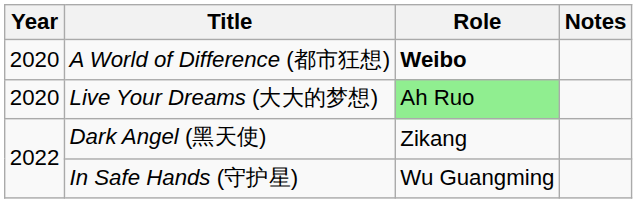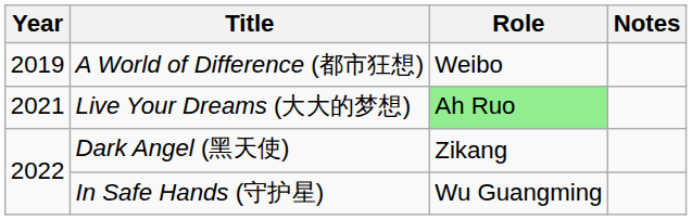A World of Difference (都市狂想) | Year: 2020 -> 2019
A World of Difference (都市狂想) | Role: bold -> normal
Live Your Dreams (大大的梦想) | Year: 2020 -> 2021
